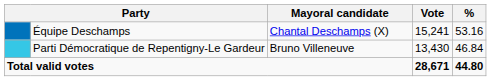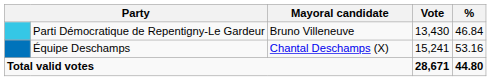rows swapped: Équipe Deschamps <-> Parti Démocratique de Repentigny-Le Gardeur
